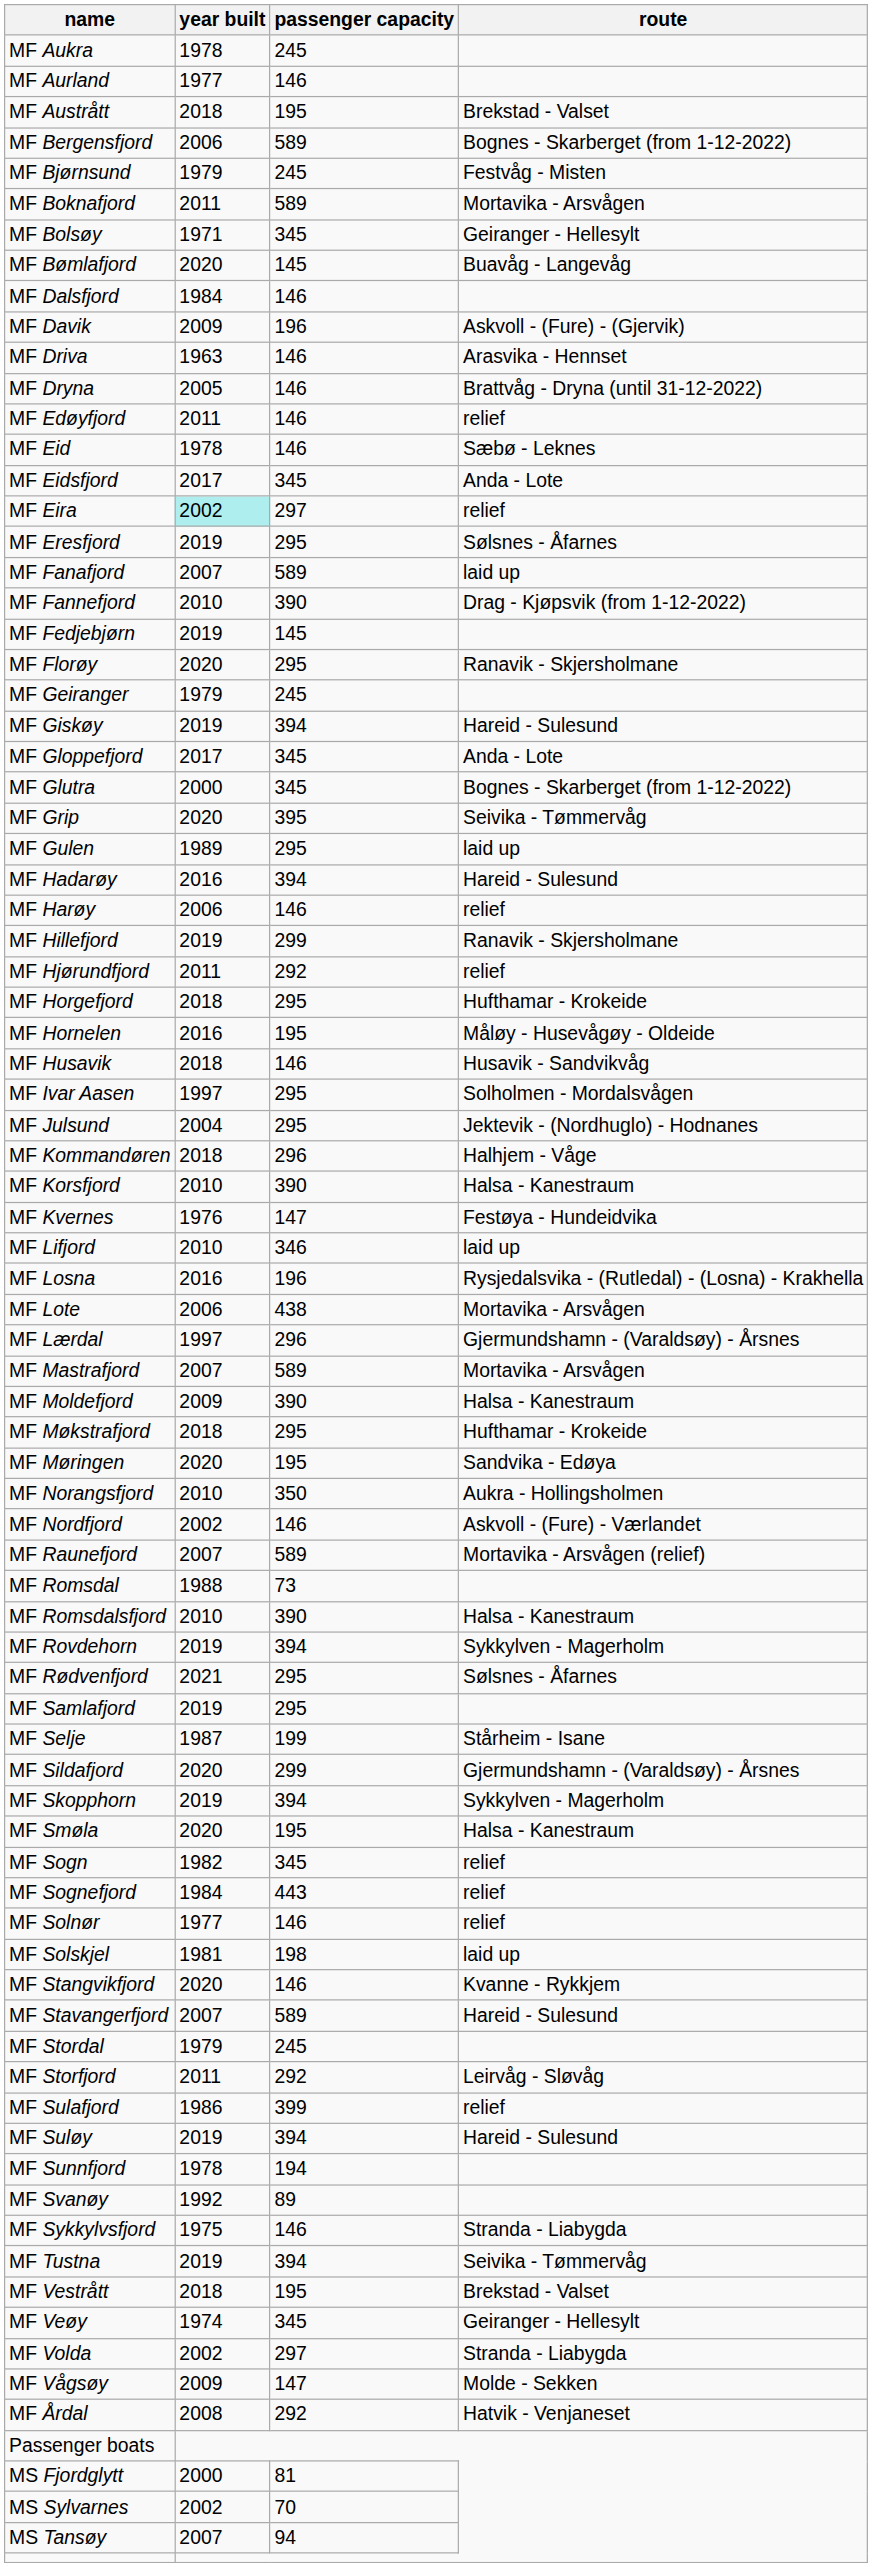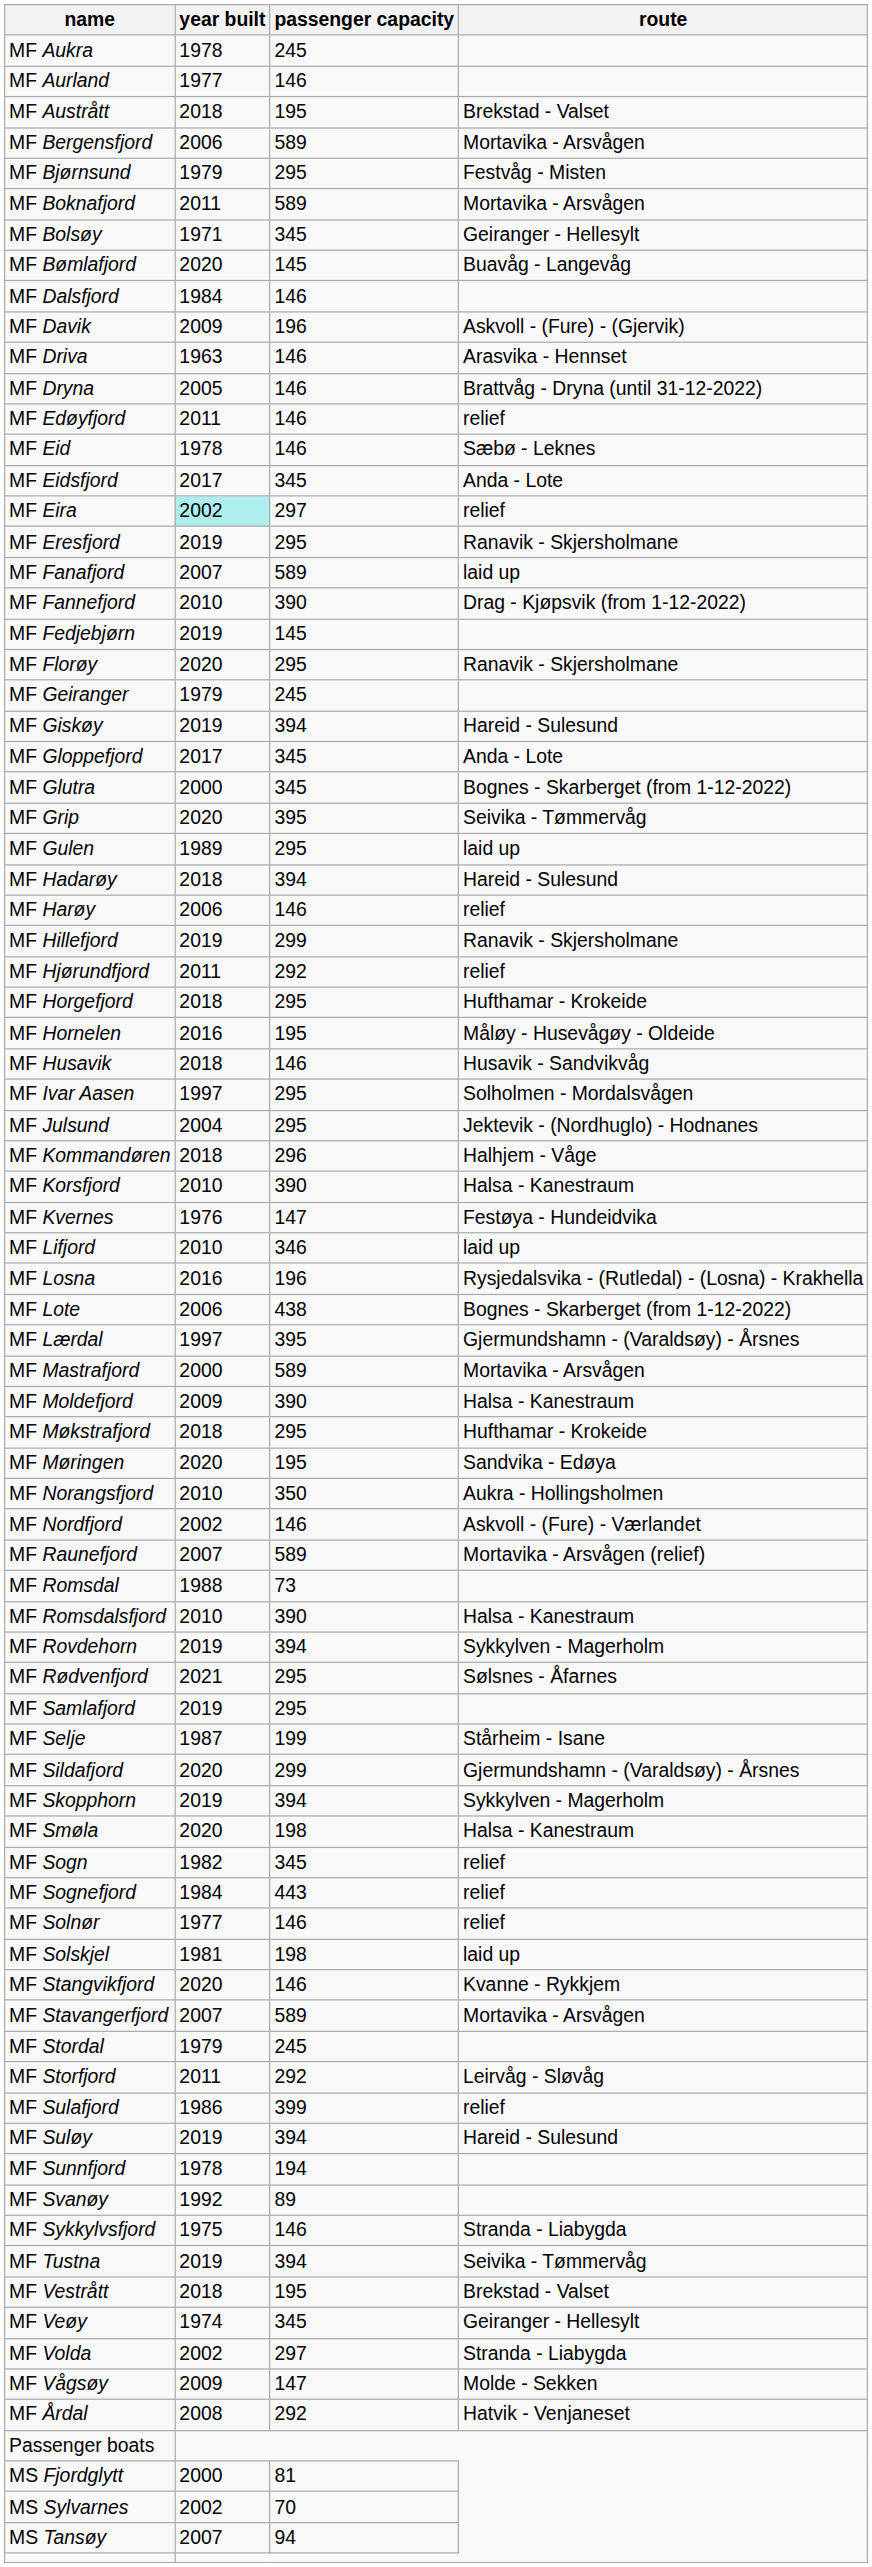MF Bergensfjord | route: Bognes - Skarberget (from 1-12-2022) -> Mortavika - Arsvågen
MF Bjørnsund | passenger capacity: 245 -> 295
MF Eresfjord | route: Sølsnes - Åfarnes -> Ranavik - Skjersholmane
MF Hadarøy | year built: 2016 -> 2018
MF Lote | route: Mortavika - Arsvågen -> Bognes - Skarberget (from 1-12-2022)
MF Lærdal | passenger capacity: 296 -> 395
MF Mastrafjord | year built: 2007 -> 2000
MF Smøla | passenger capacity: 195 -> 198
MF Stavangerfjord | route: Hareid - Sulesund -> Mortavika - Arsvågen
